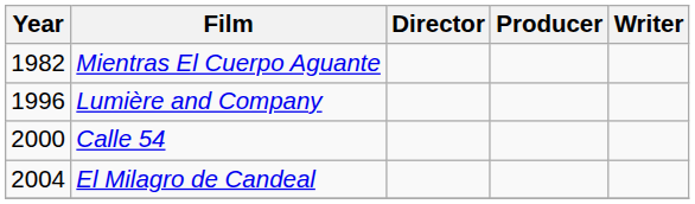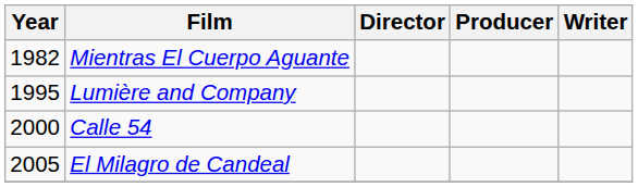Lumière and Company | Year: 1996 -> 1995
El Milagro de Candeal | Year: 2004 -> 2005
